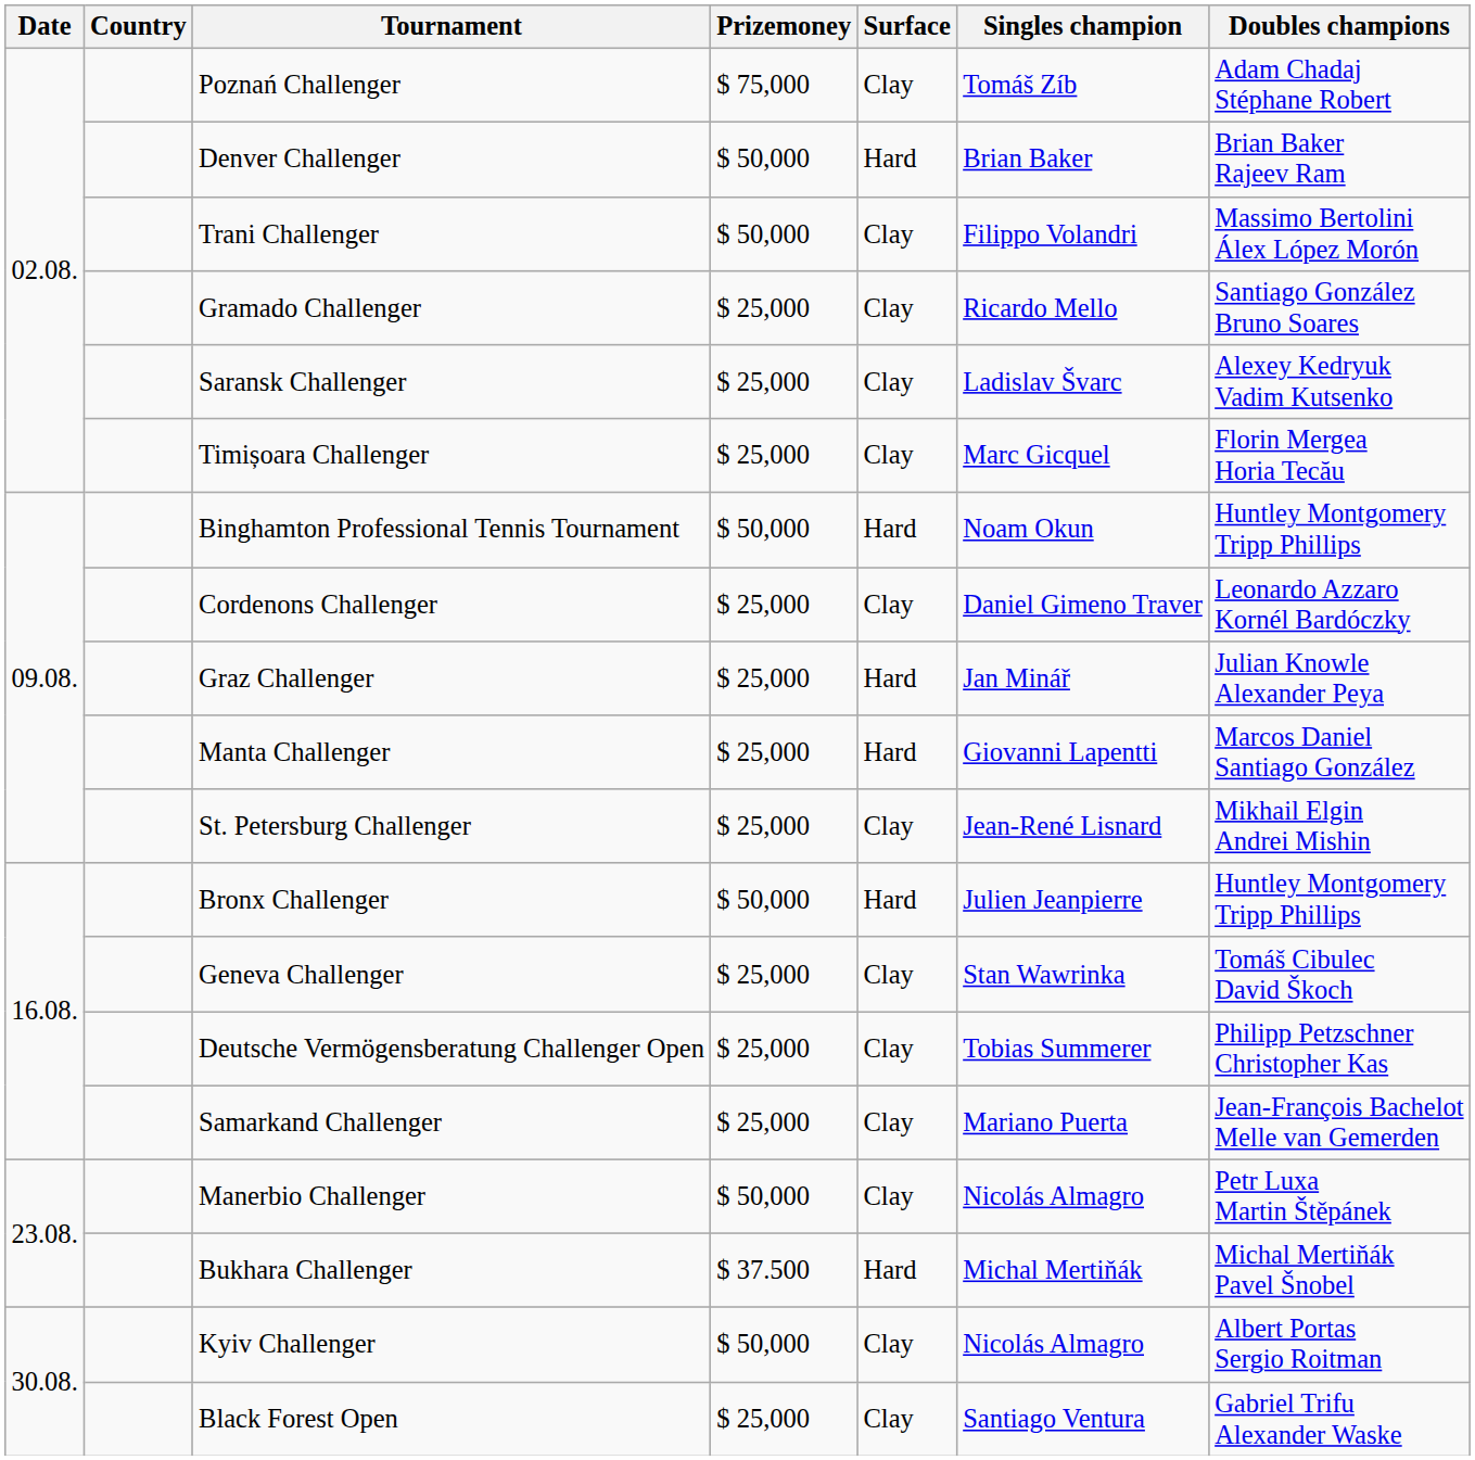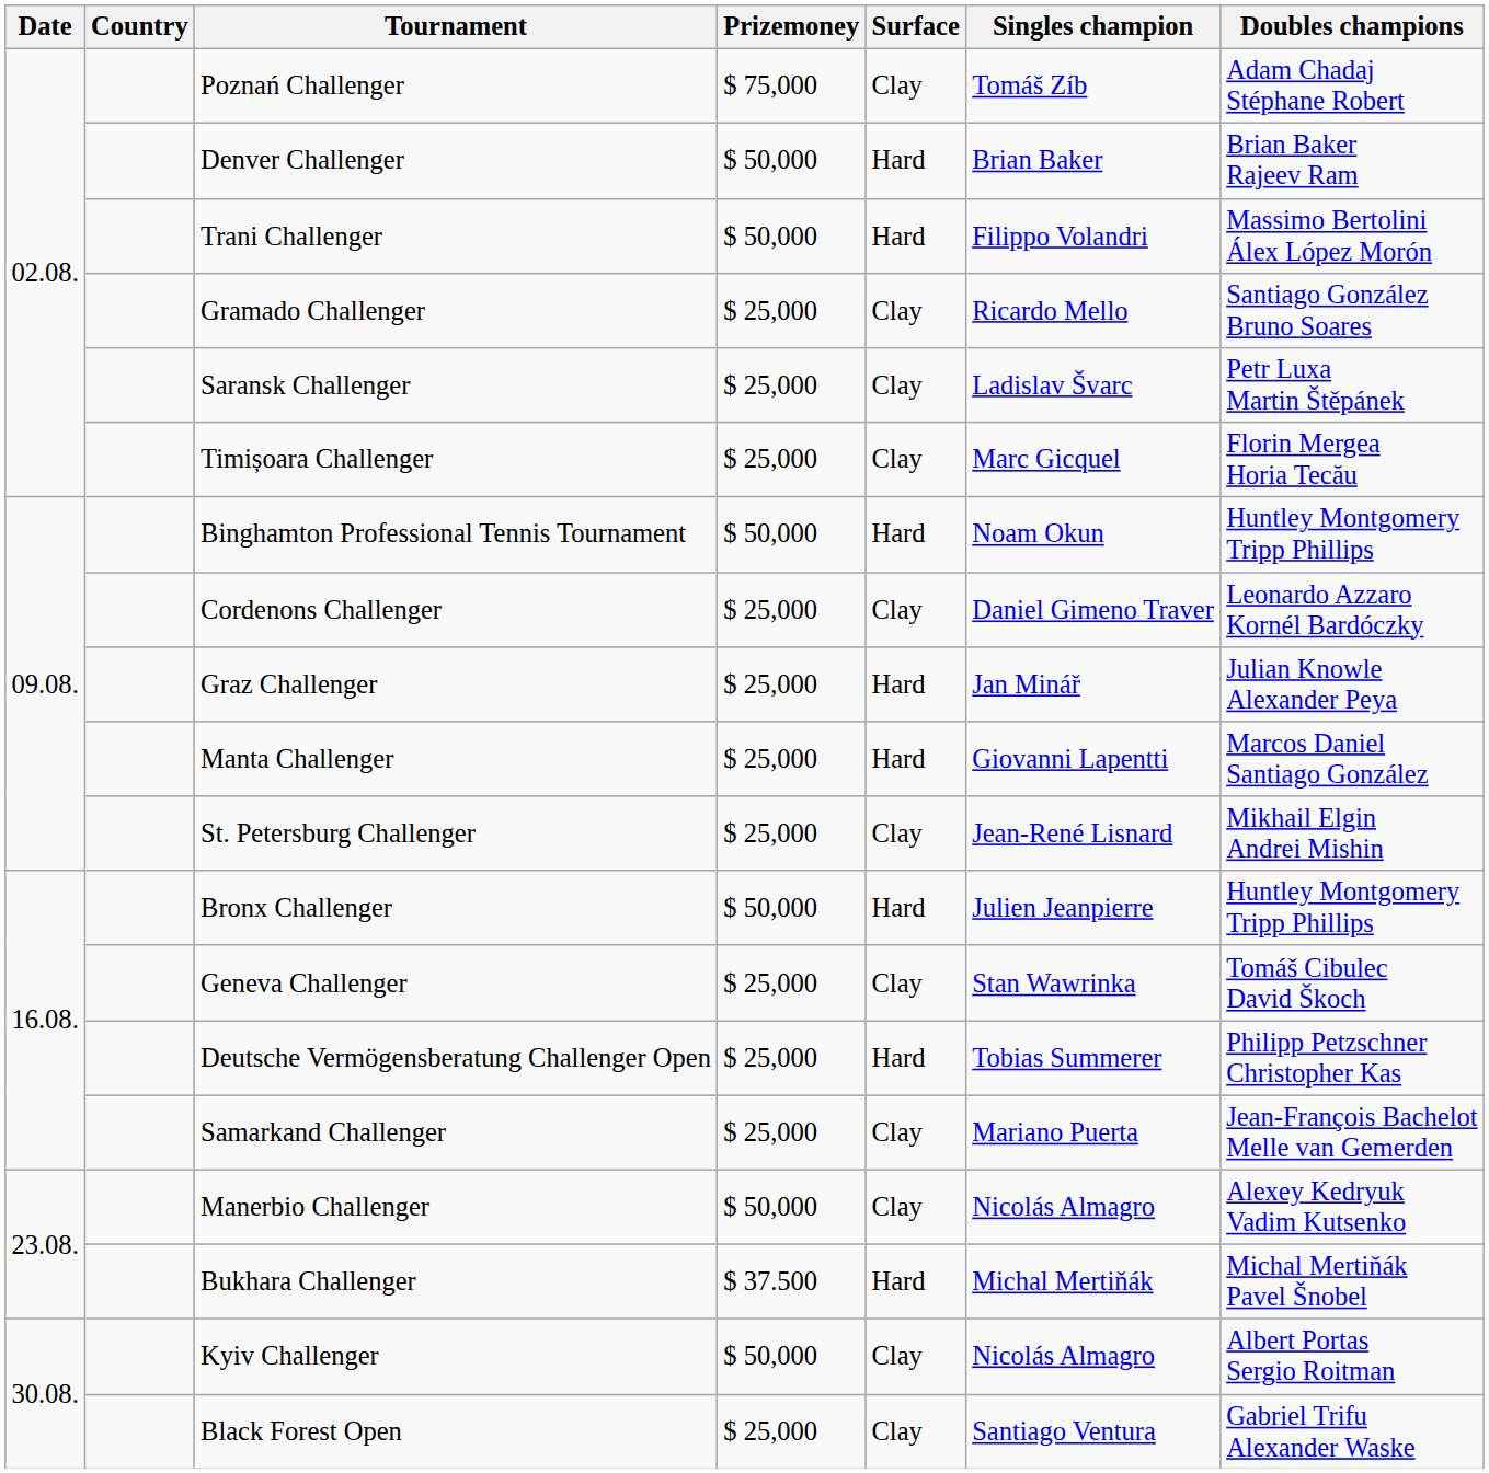Trani Challenger | Surface: Clay -> Hard
Saransk Challenger | Doubles champions: Alexey Kedryuk Vadim Kutsenko -> Petr Luxa Martin Štěpánek
Deutsche Vermögensberatung Challenger Open | Surface: Clay -> Hard
Manerbio Challenger | Doubles champions: Petr Luxa Martin Štěpánek -> Alexey Kedryuk Vadim Kutsenko
